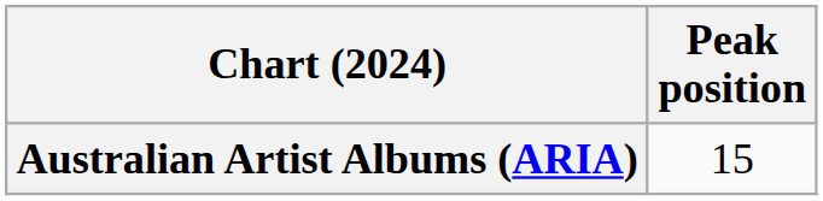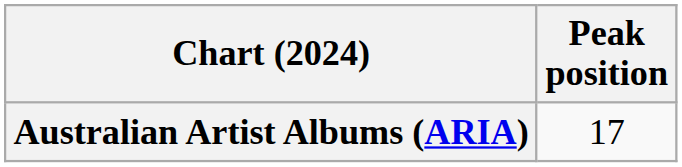Australian Artist Albums (ARIA) | Peak position: 15 -> 17
